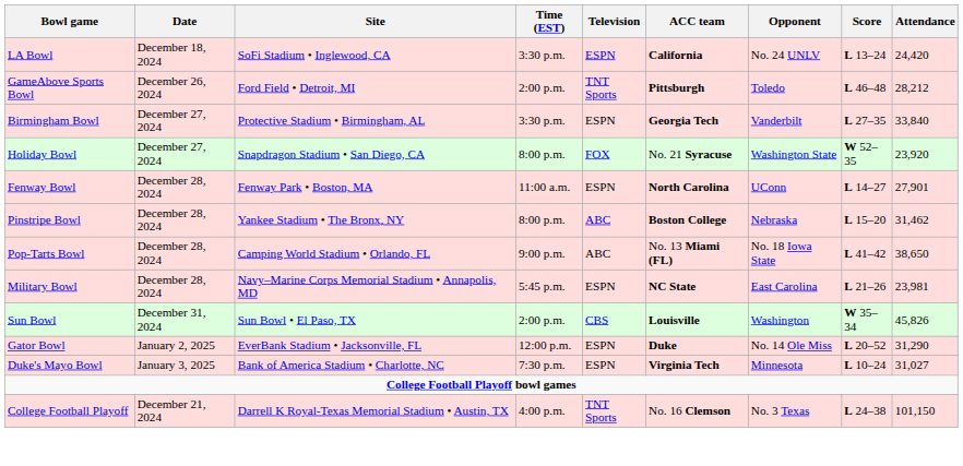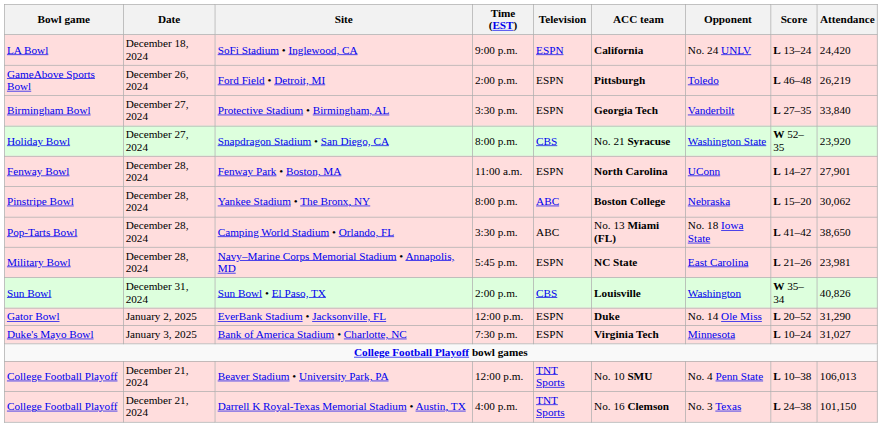SoFi Stadium • Inglewood, CA | Time (EST): 3:30 p.m. -> 9:00 p.m.
Ford Field • Detroit, MI | Television: TNT Sports -> ESPN
Ford Field • Detroit, MI | Attendance: 28,212 -> 26,219
Snapdragon Stadium • San Diego, CA | Television: FOX -> CBS
Yankee Stadium • The Bronx, NY | Attendance: 31,462 -> 30,062
Camping World Stadium • Orlando, FL | Time (EST): 9:00 p.m. -> 3:30 p.m.
Sun Bowl • El Paso, TX | Attendance: 45,826 -> 40,826
+ row: College Football Playoff | December 21, 2024 | Beaver Stadium • University Park, PA | 12:00 p.m. | TNT Sports | No. 10 SMU | No. 4 Penn State | L 10–38 | 106,013
